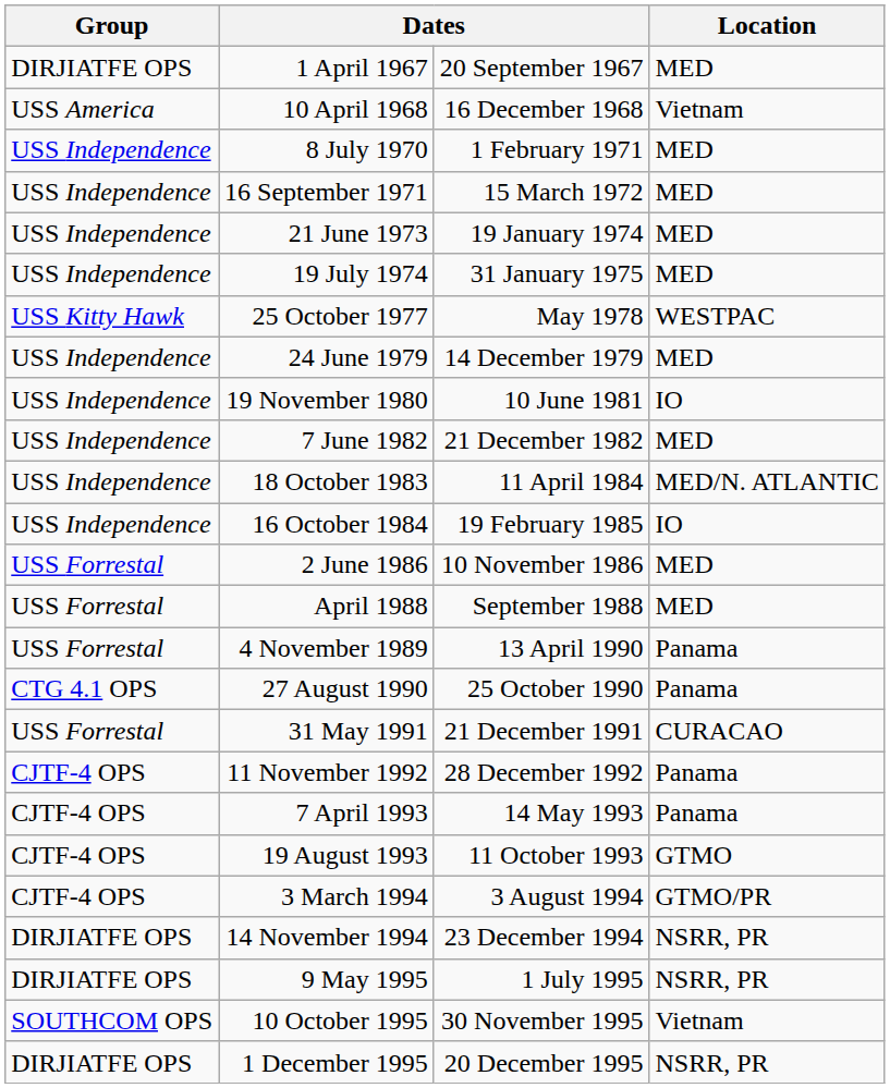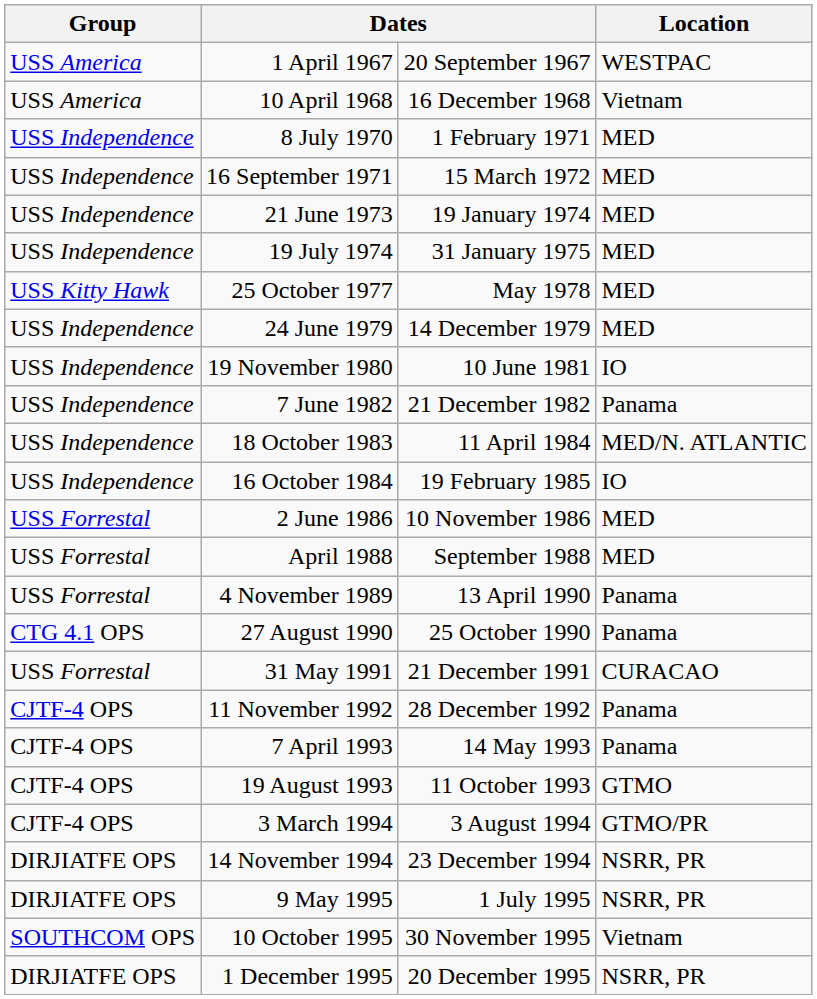1 April 1967 | Group: DIRJIATFE OPS -> USS America
1 April 1967 | Location: MED -> WESTPAC
25 October 1977 | Location: WESTPAC -> MED
7 June 1982 | Location: MED -> Panama
